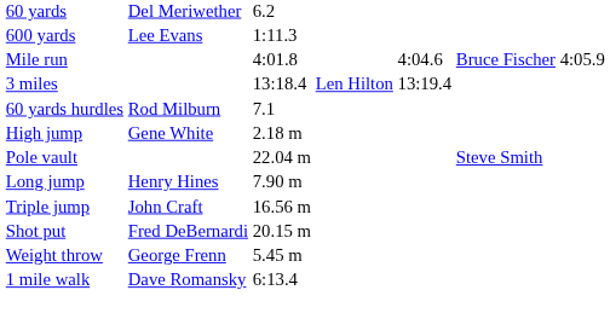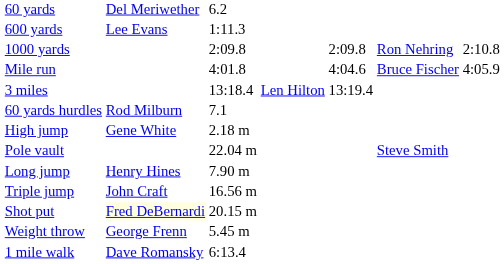+ row: 1000 yards | 2:09.8 | 2:09.8 | Ron Nehring | 2:10.8
Shot put | column 2: no background -> lightyellow background
